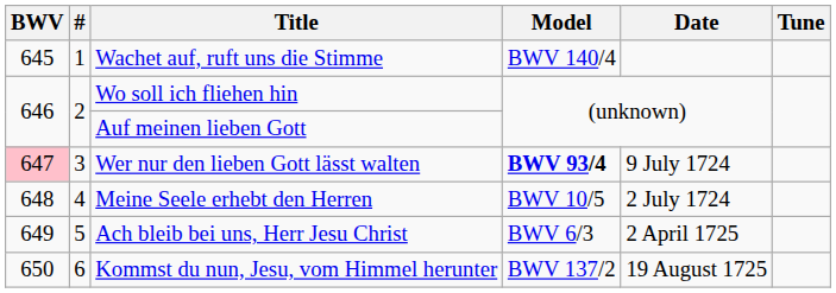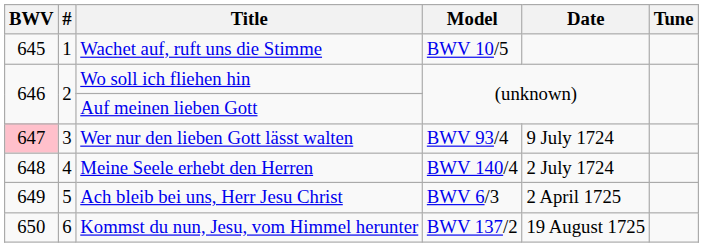Wachet auf, ruft uns die Stimme | Model: BWV 140/4 -> BWV 10/5
Wer nur den lieben Gott lässt walten | Model: bold -> normal
Meine Seele erhebt den Herren | Model: BWV 10/5 -> BWV 140/4
